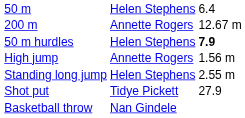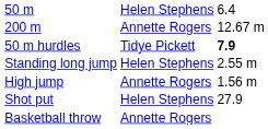50 m hurdles | column 2: Helen Stephens -> Tidye Pickett
rows swapped: High jump <-> Standing long jump
Shot put | column 2: Tidye Pickett -> Helen Stephens
Basketball throw | column 2: Nan Gindele -> Annette Rogers
